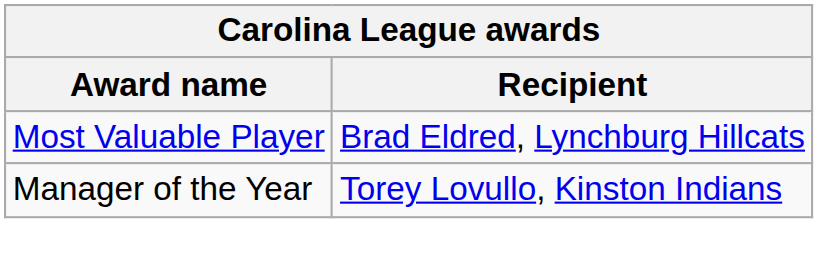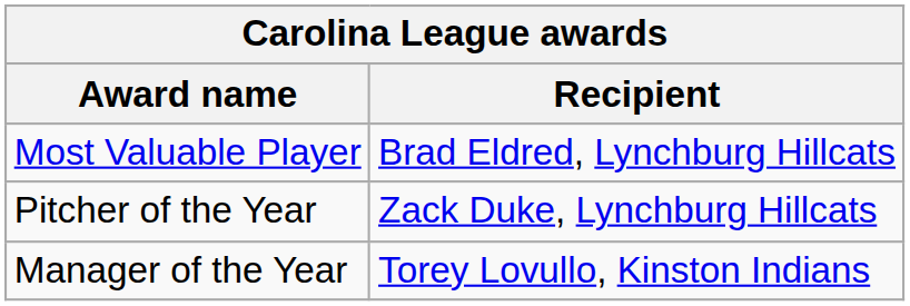+ row: Pitcher of the Year | Zack Duke, Lynchburg Hillcats
